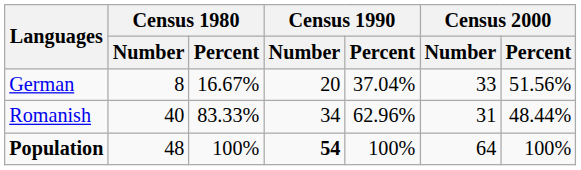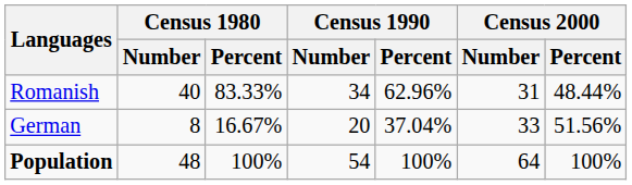rows swapped: German <-> Romanish
Population | Census 1990 / Number: bold -> normal
